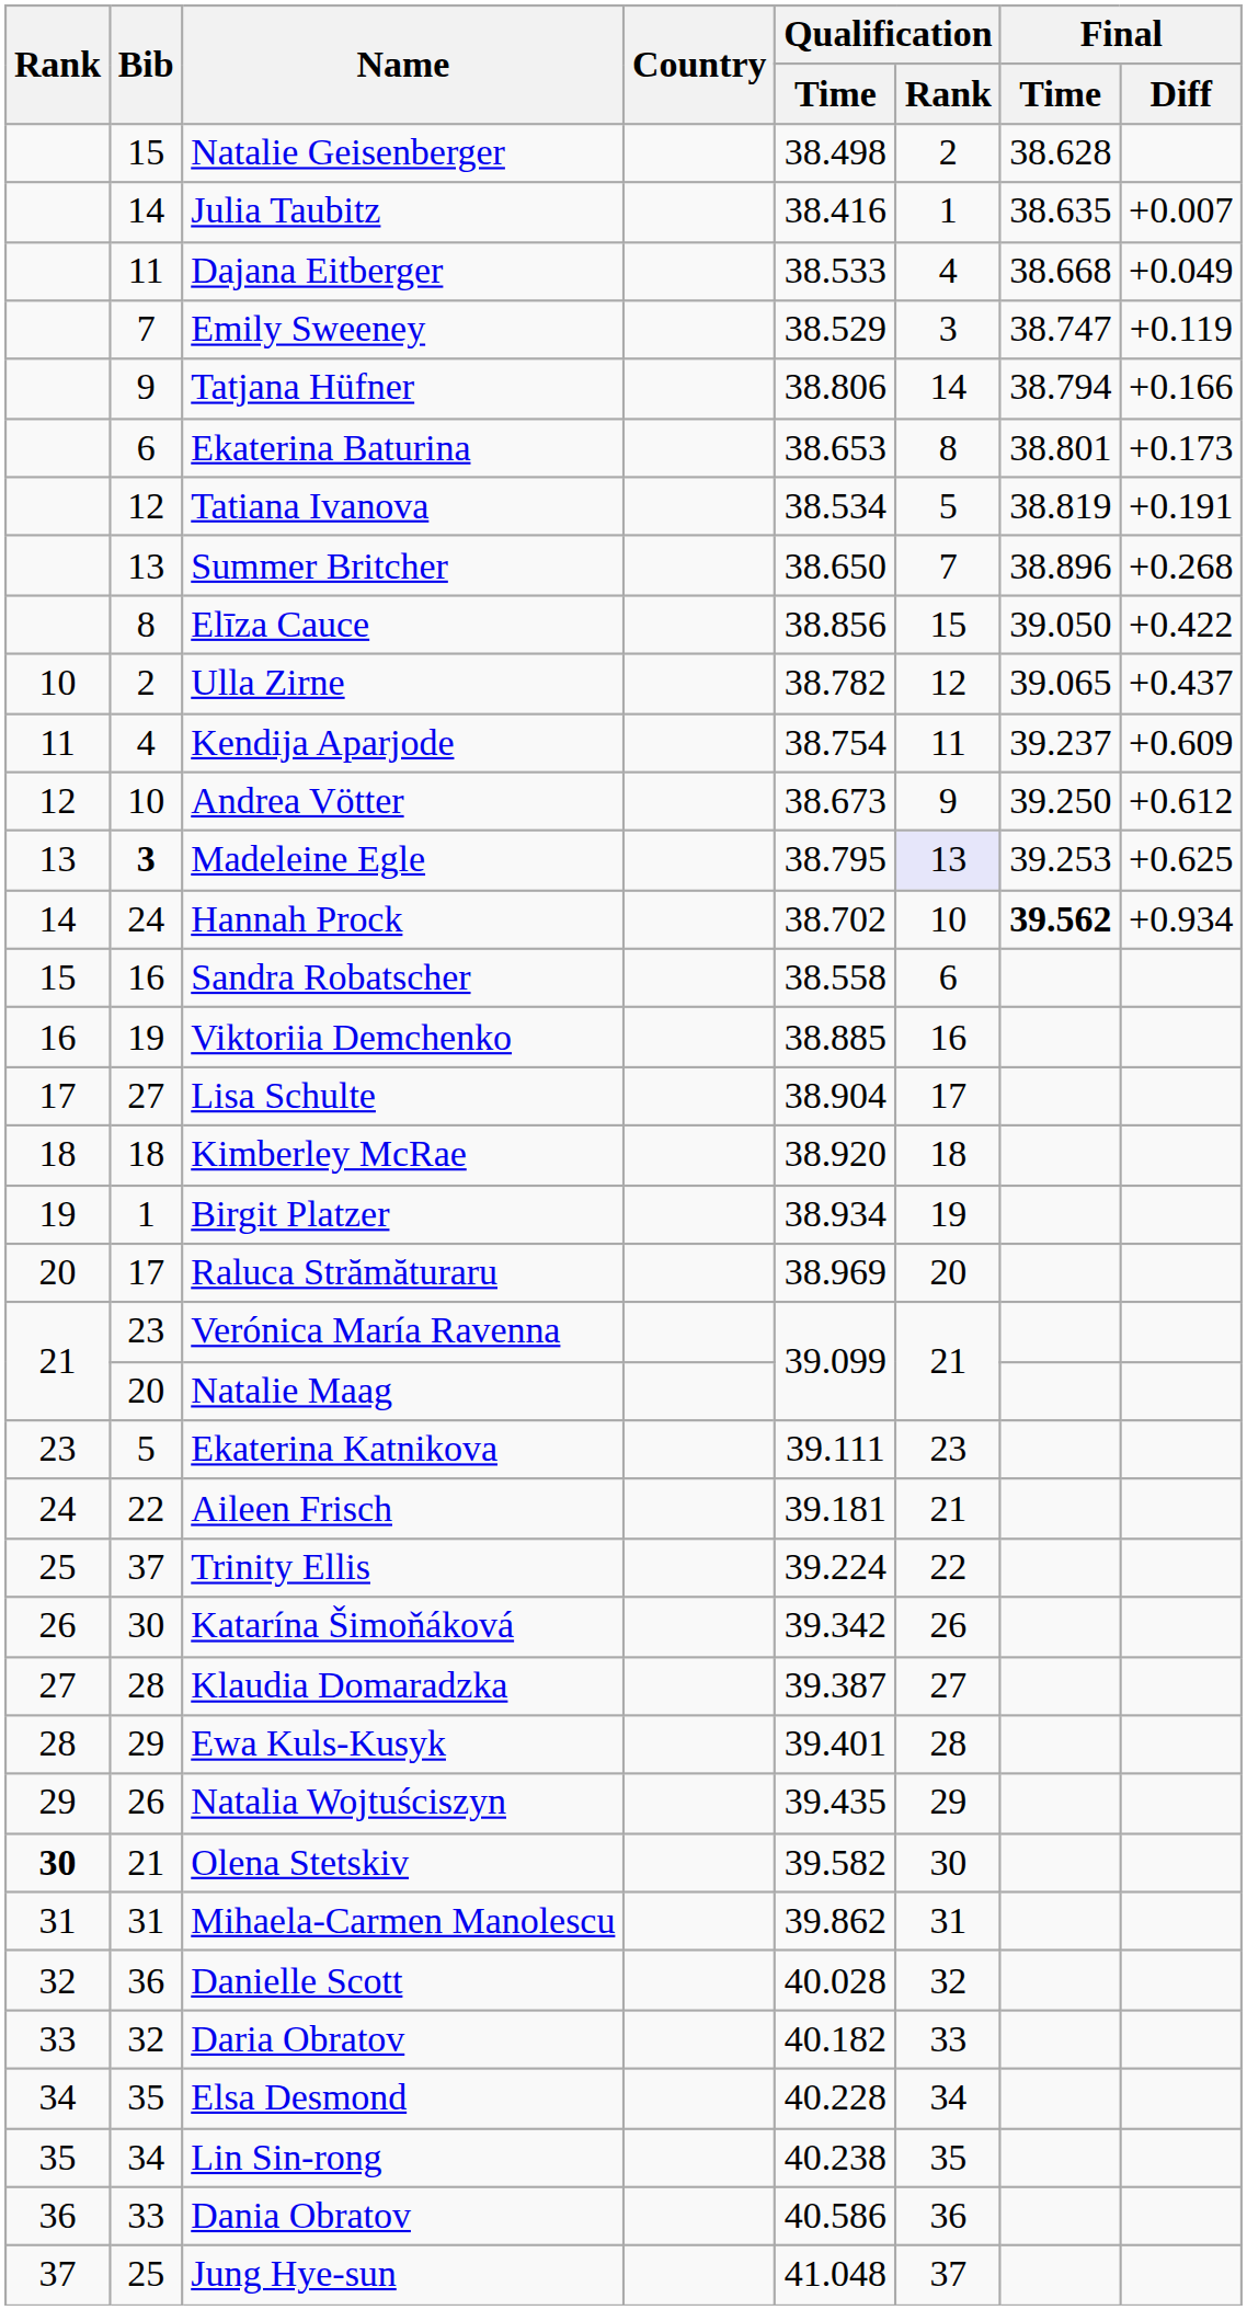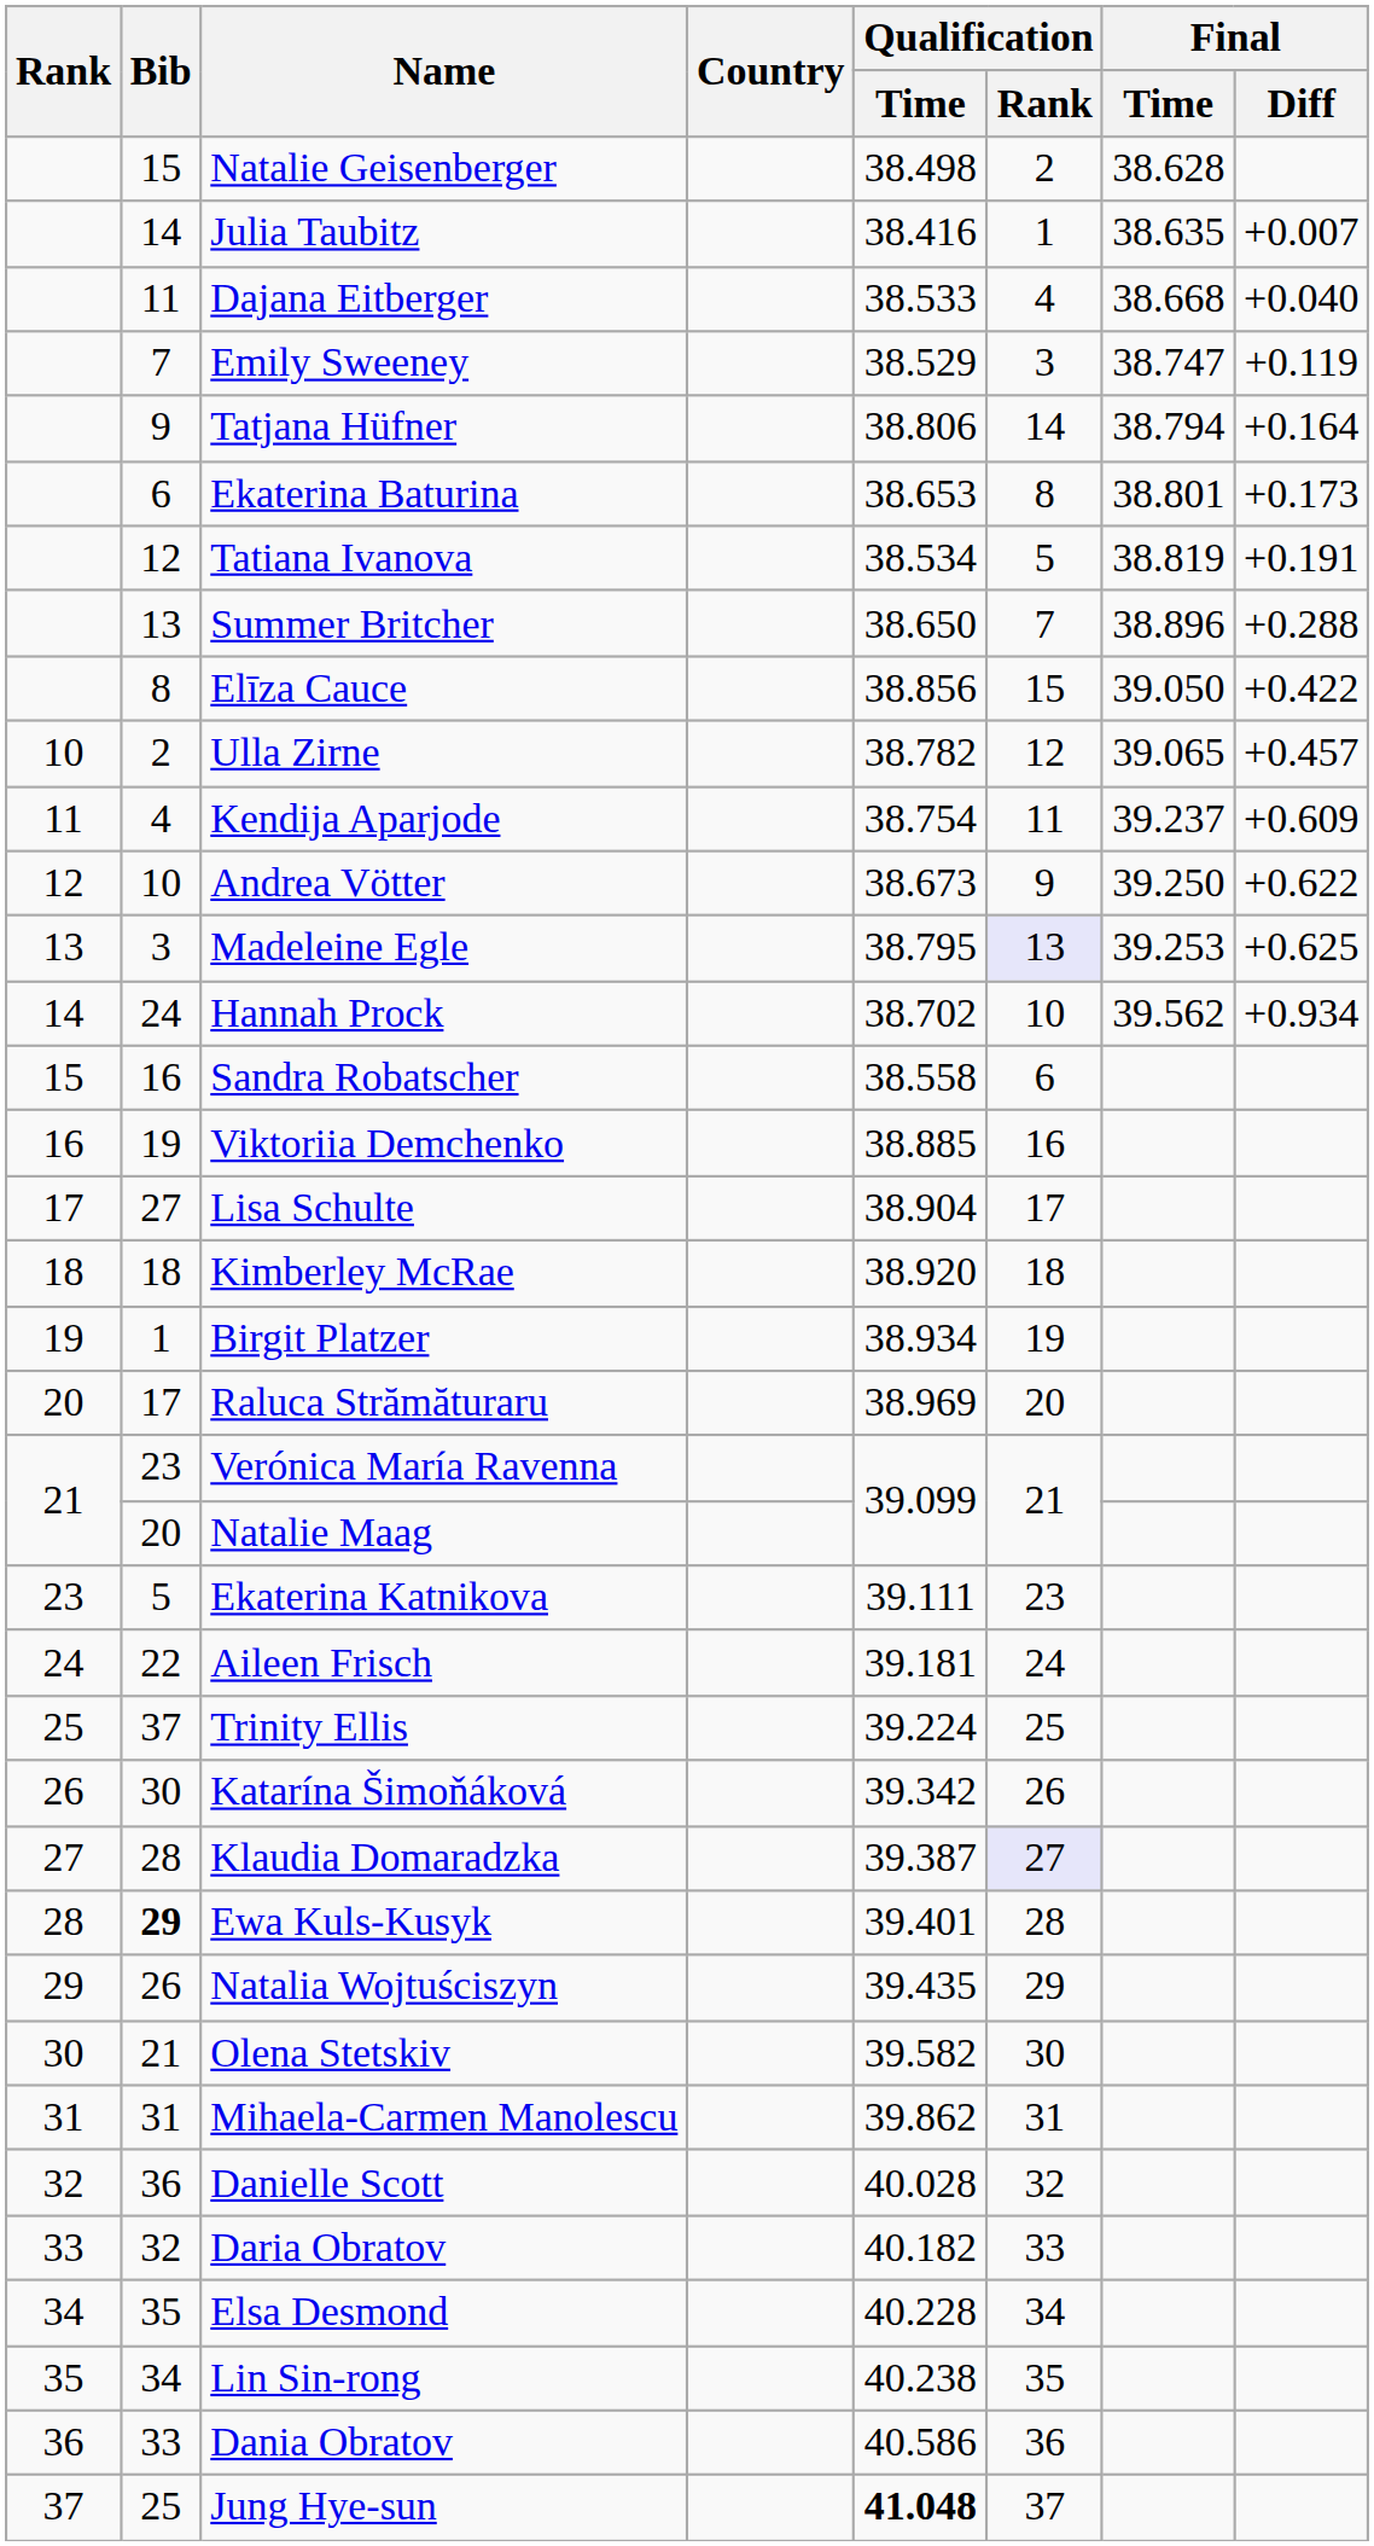Dajana Eitberger | Final / Diff: +0.049 -> +0.040
Tatjana Hüfner | Final / Diff: +0.166 -> +0.164
Summer Britcher | Final / Diff: +0.268 -> +0.288
Ulla Zirne | Final / Diff: +0.437 -> +0.457
Andrea Vötter | Final / Diff: +0.612 -> +0.622
Madeleine Egle | Bib: bold -> normal
Hannah Prock | Final / Time: bold -> normal
Aileen Frisch | Qualification / Rank: 21 -> 24
Trinity Ellis | Qualification / Rank: 22 -> 25
Klaudia Domaradzka | Qualification / Rank: no background -> lavender background
Ewa Kuls-Kusyk | Bib: normal -> bold
Olena Stetskiv | Rank: bold -> normal
Jung Hye-sun | Qualification / Time: normal -> bold
